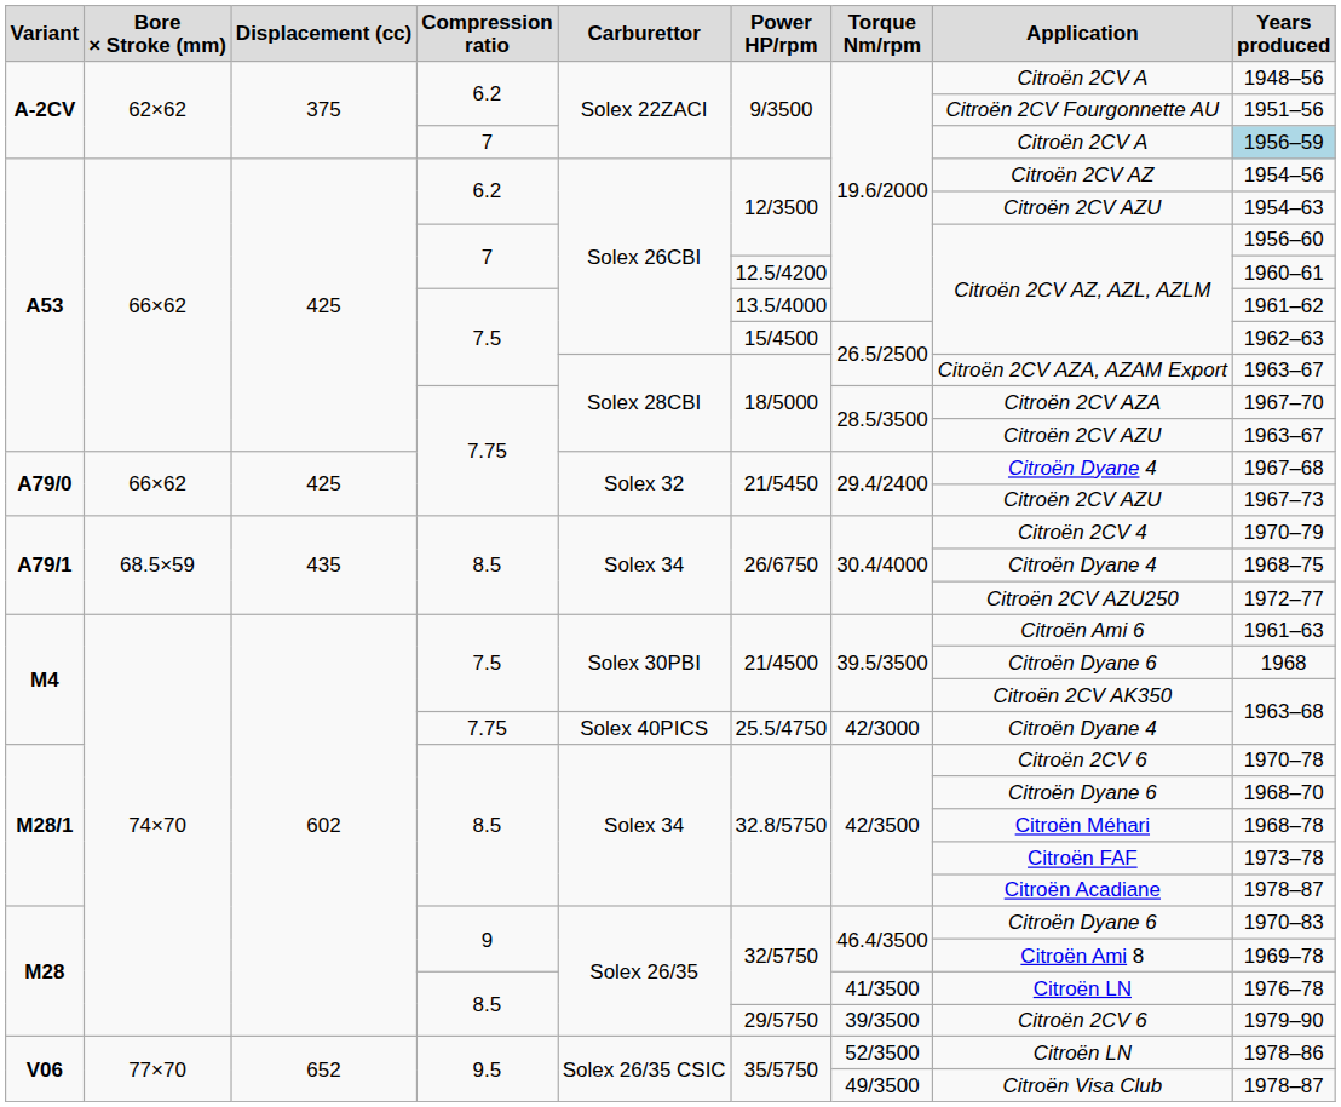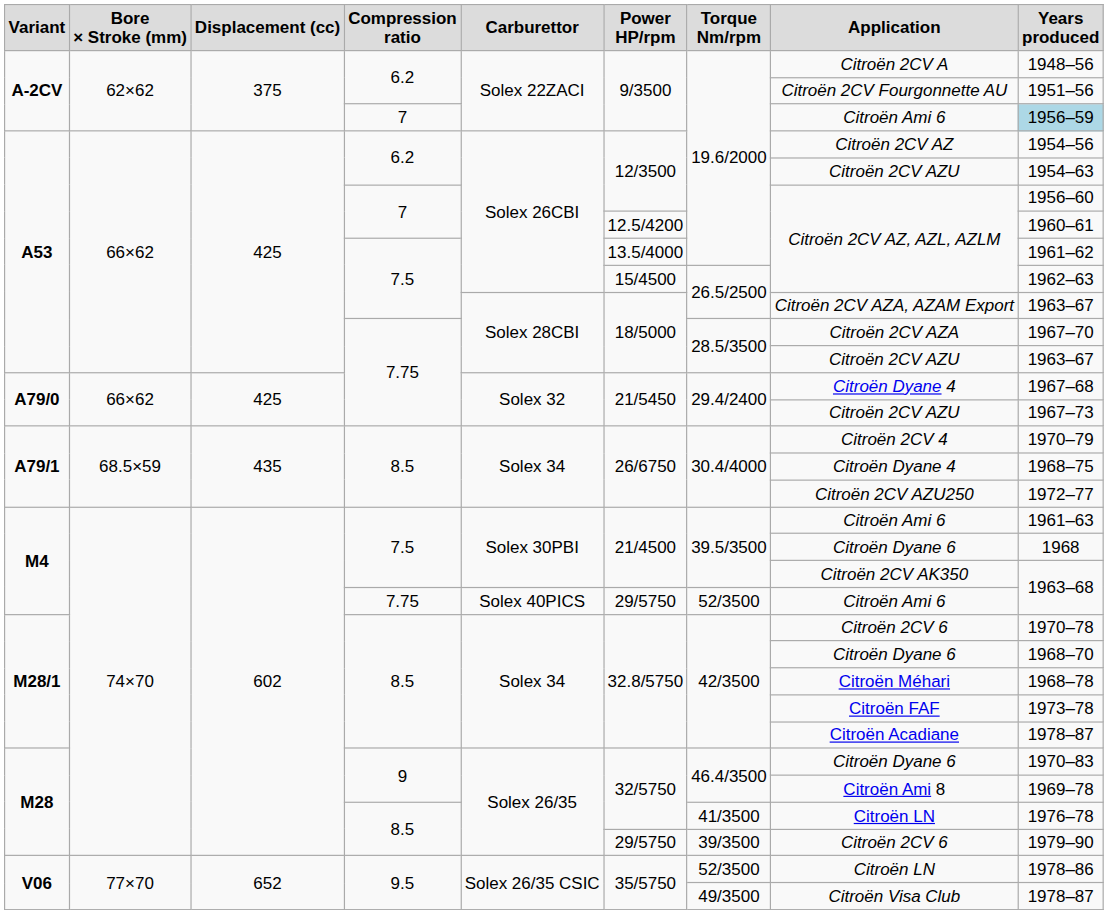A-2CV / 7 | Application: Citroën 2CV A -> Citroën Ami 6
M4 / 7.75 | Power HP/rpm: 25.5/4750 -> 29/5750
M4 / 7.75 | Torque Nm/rpm: 42/3000 -> 52/3500
M4 / 7.75 | Application: Citroën Dyane 4 -> Citroën Ami 6
